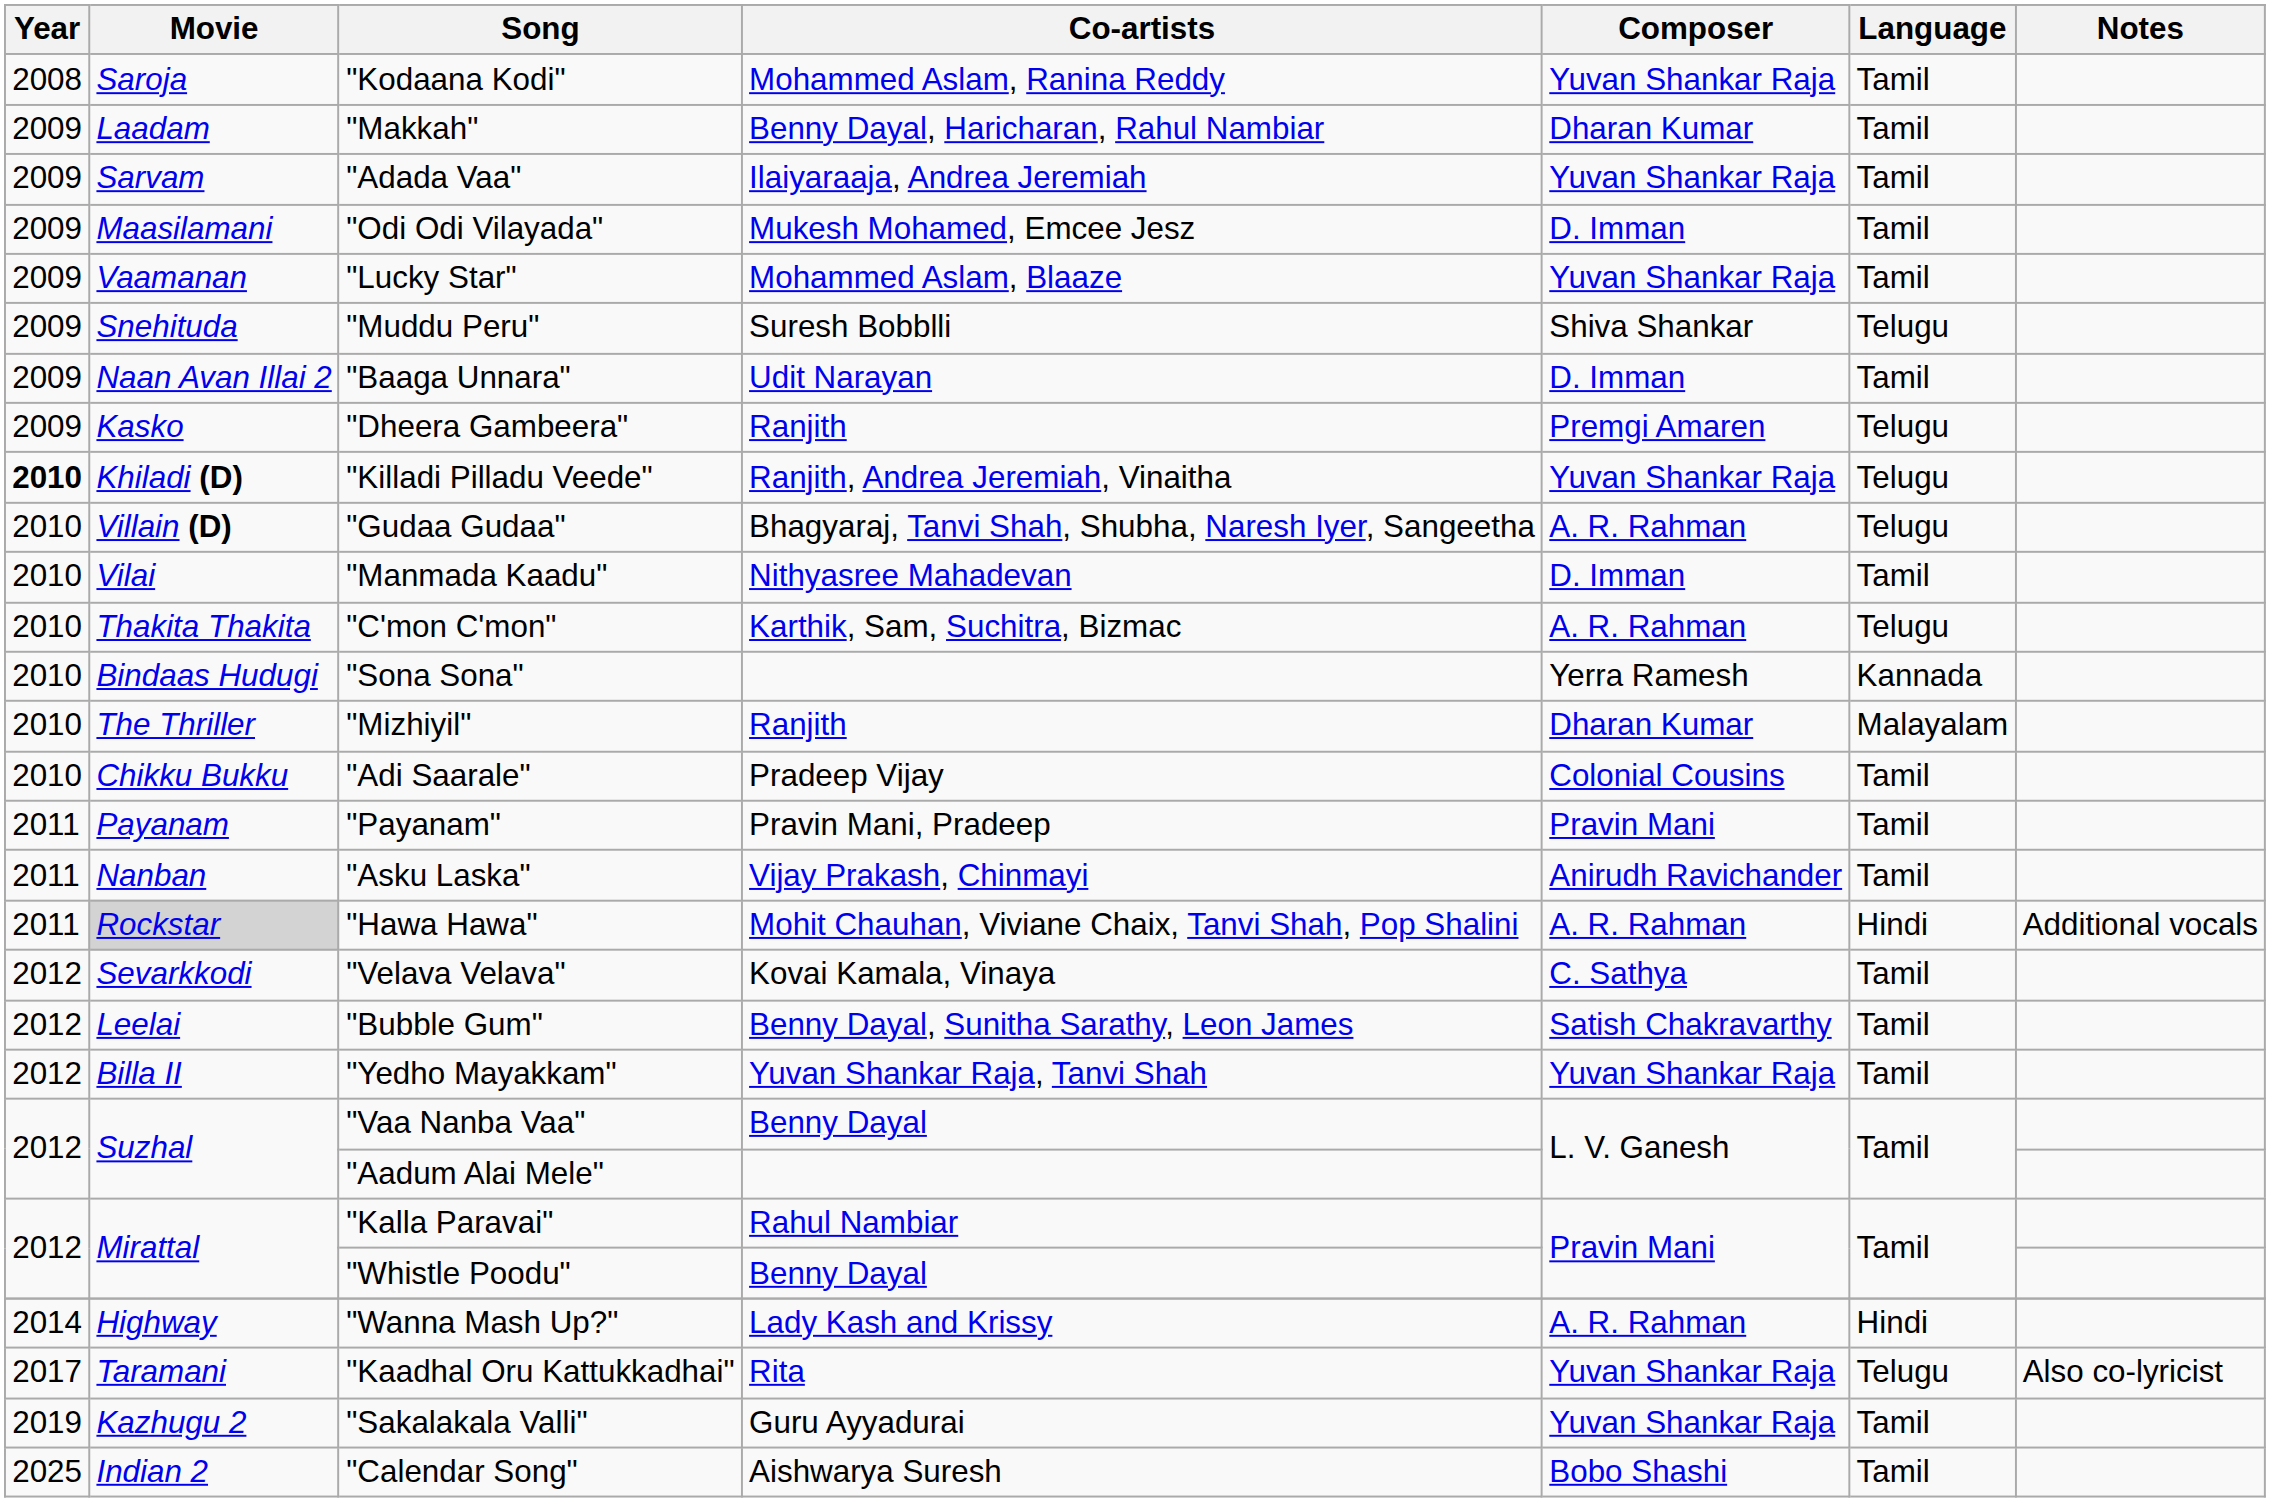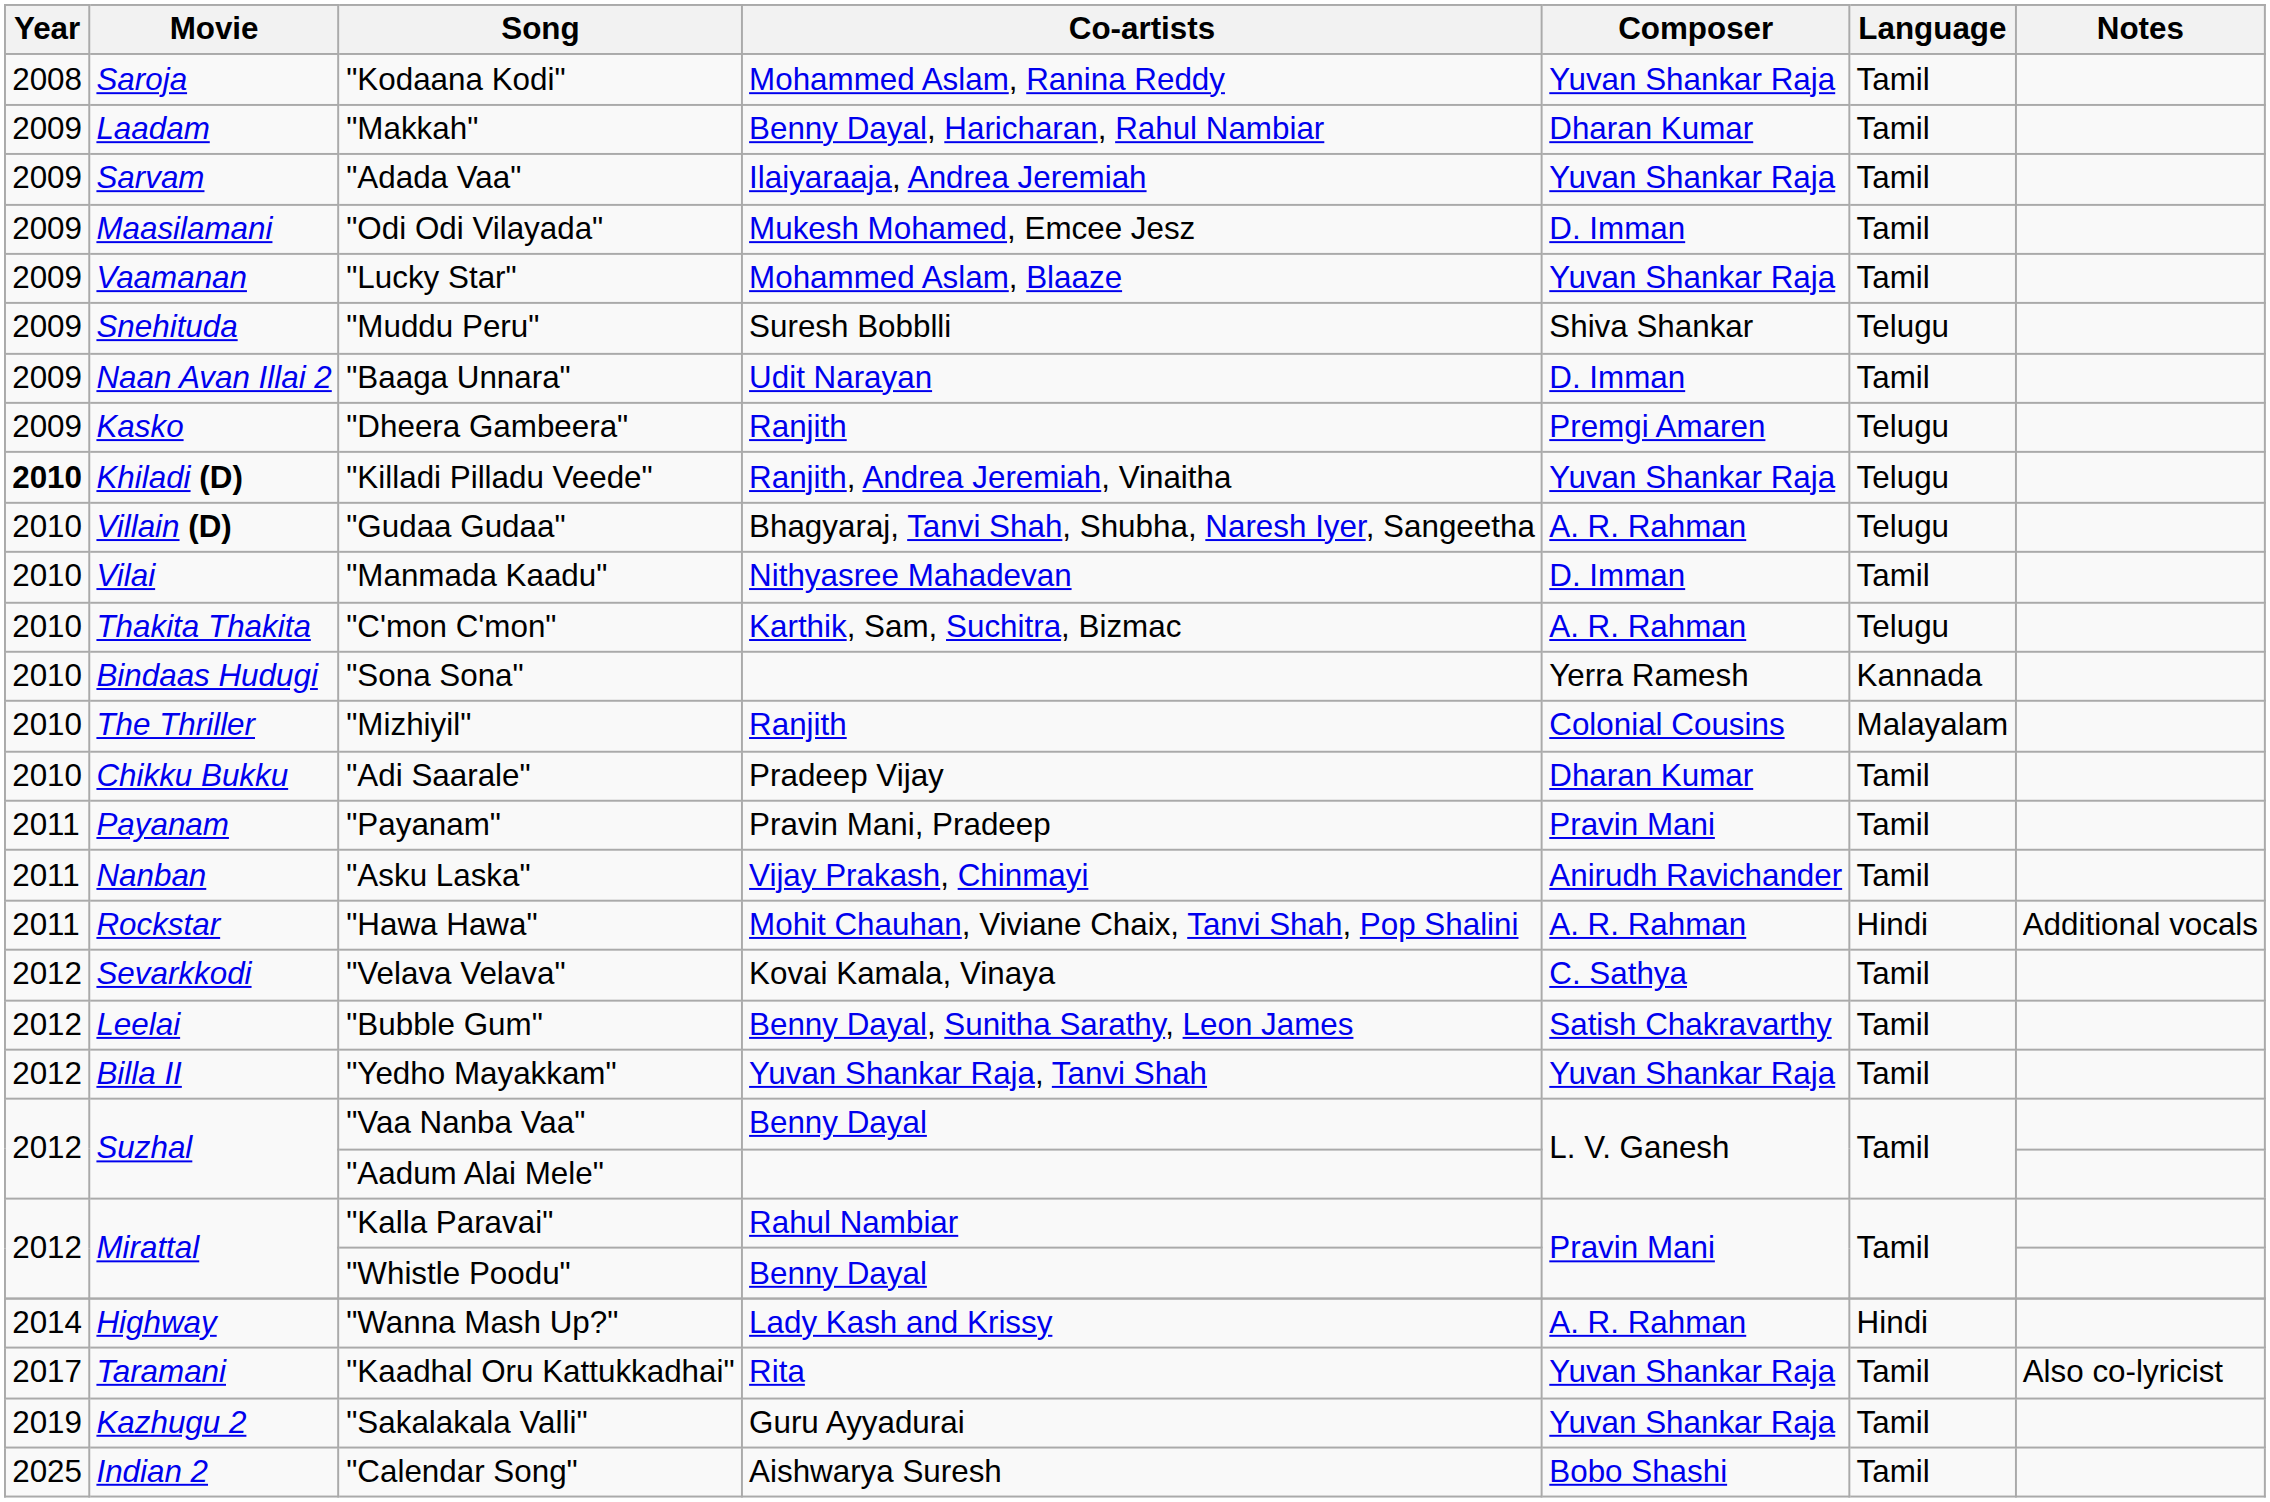"Mizhiyil" | Composer: Dharan Kumar -> Colonial Cousins
"Adi Saarale" | Composer: Colonial Cousins -> Dharan Kumar
"Hawa Hawa" | Movie: lightgrey background -> no background
"Kaadhal Oru Kattukkadhai" | Language: Telugu -> Tamil
